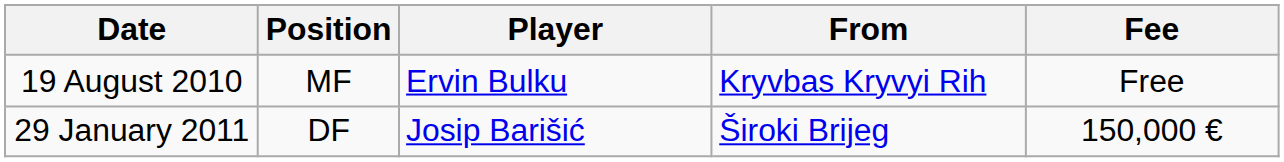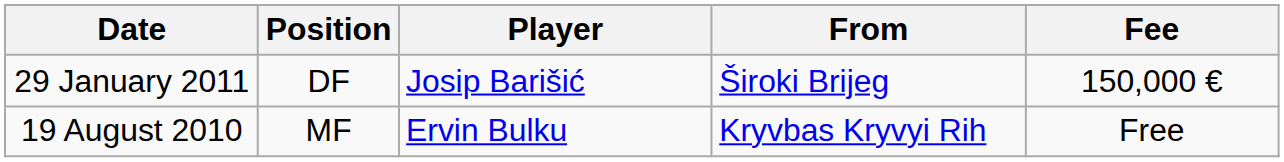rows swapped: 19 August 2010 <-> 29 January 2011
